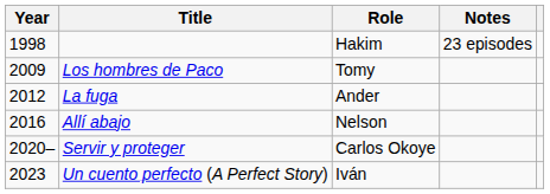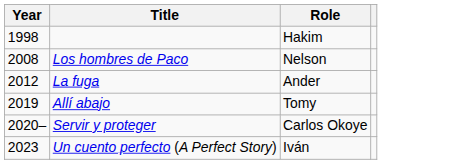- column: Notes | 23 episodes
Los hombres de Paco | Year: 2009 -> 2008
Los hombres de Paco | Role: Tomy -> Nelson
Allí abajo | Year: 2016 -> 2019
Allí abajo | Role: Nelson -> Tomy
